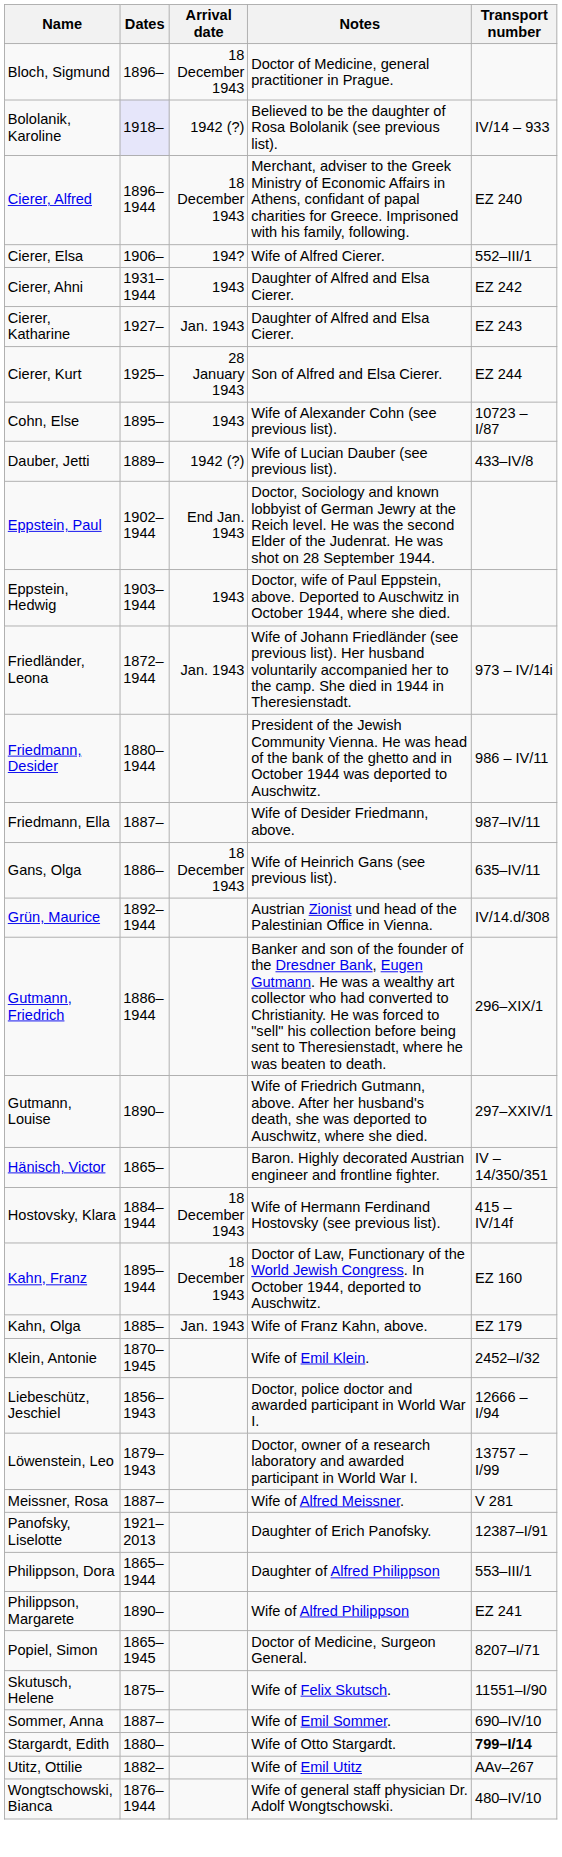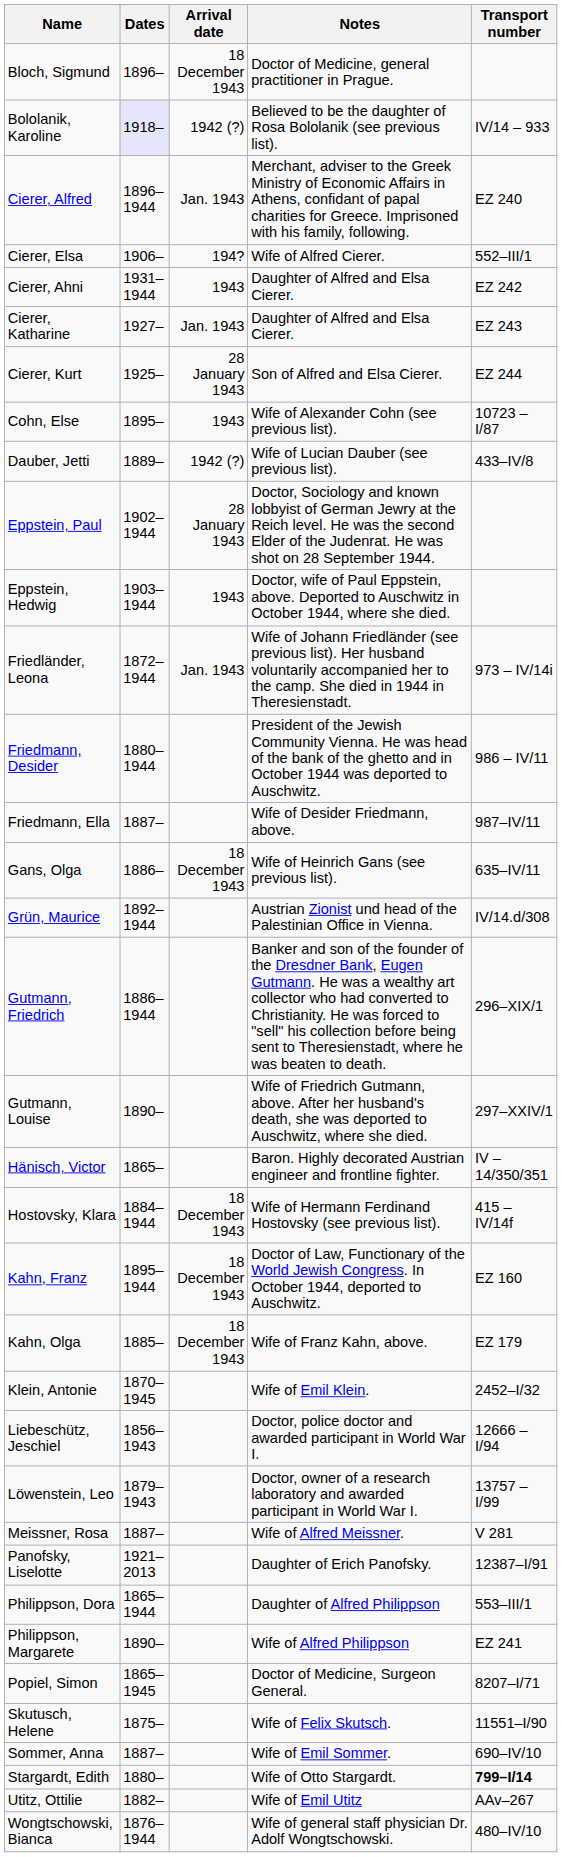Cierer, Alfred | Arrival date: 18 December 1943 -> Jan. 1943
Eppstein, Paul | Arrival date: End Jan. 1943 -> 28 January 1943
Kahn, Olga | Arrival date: Jan. 1943 -> 18 December 1943
